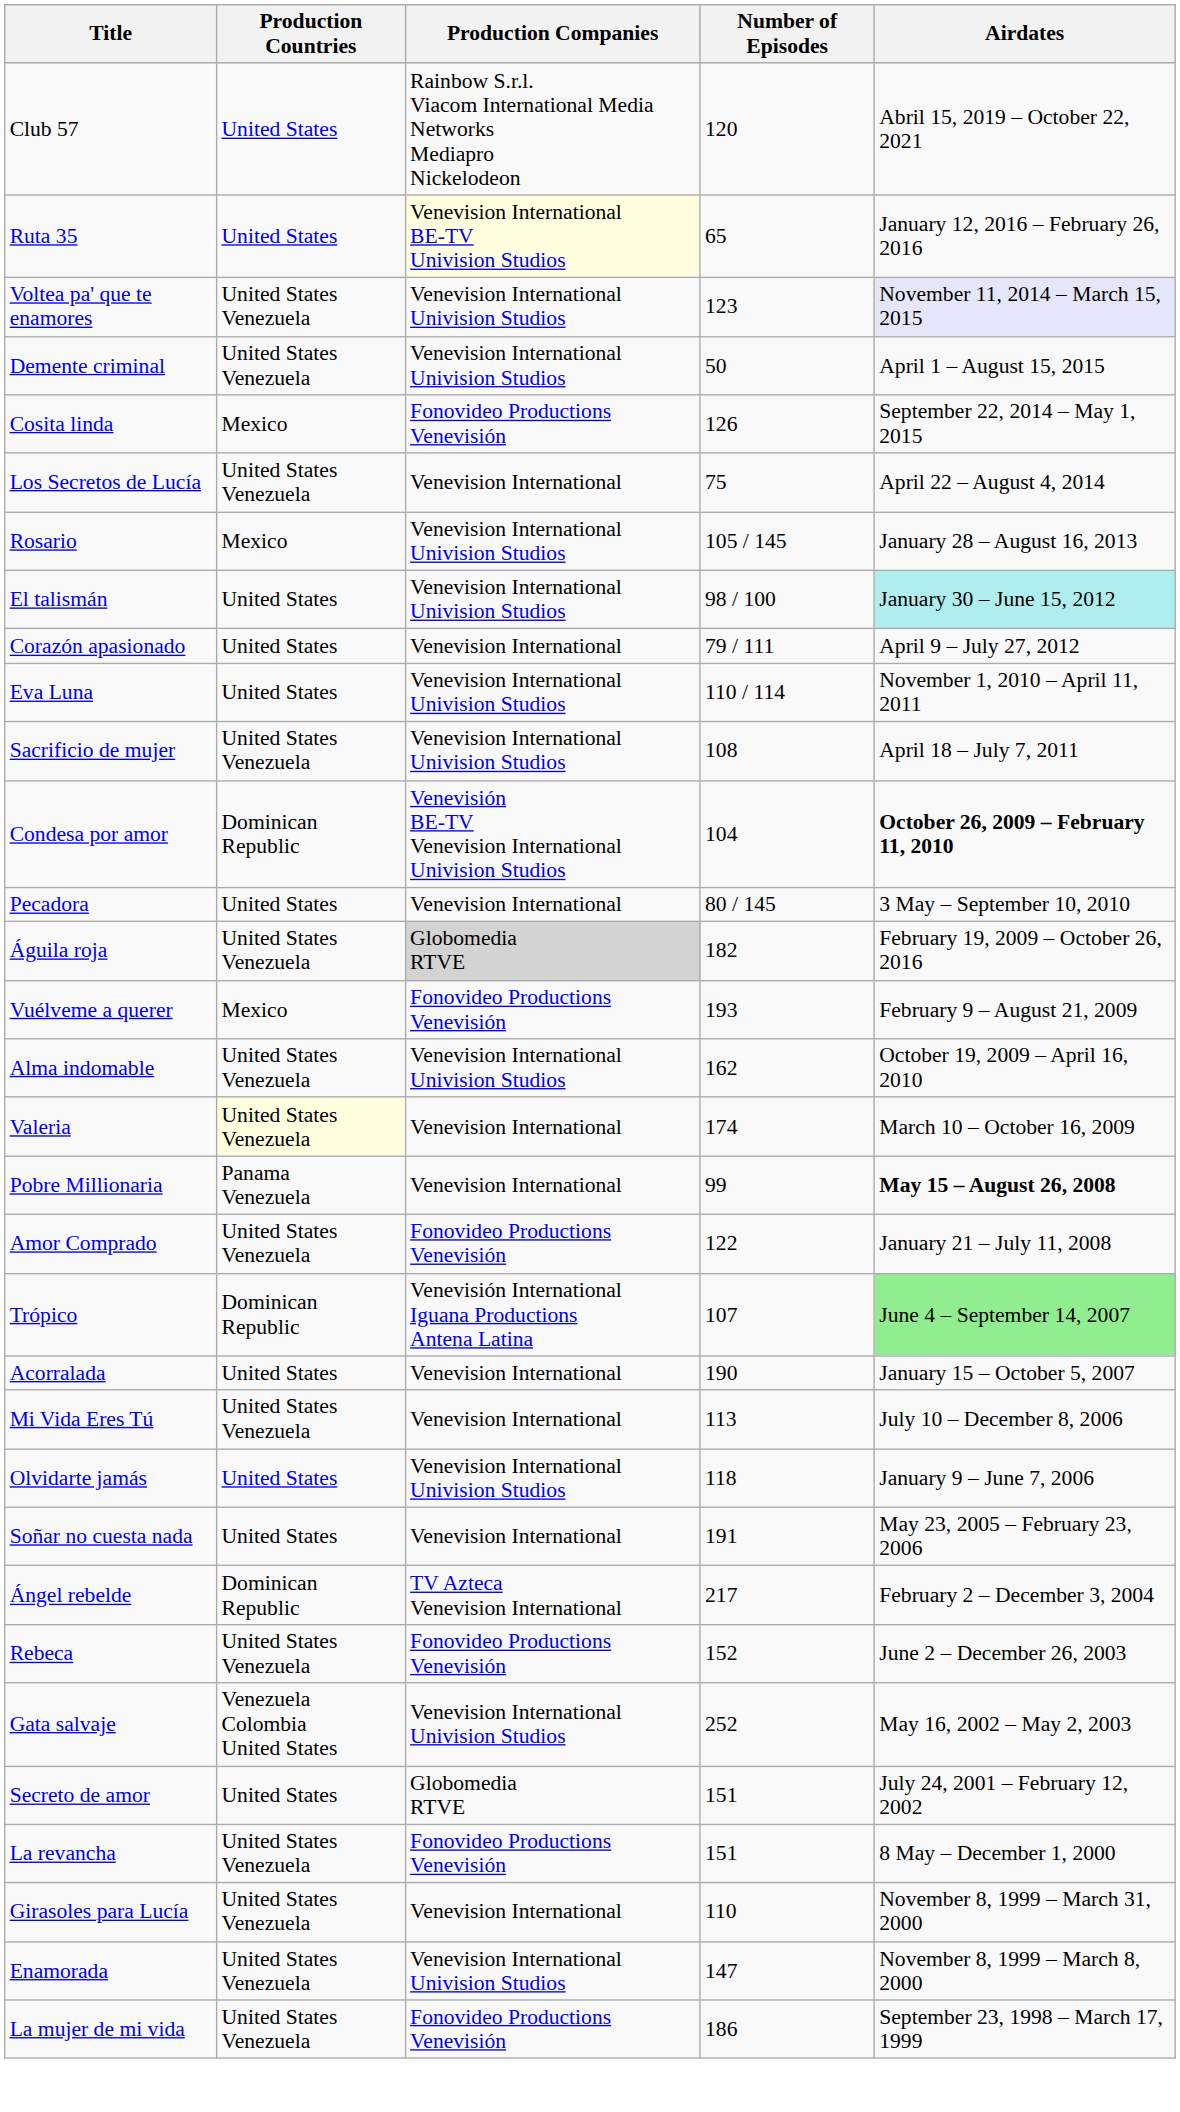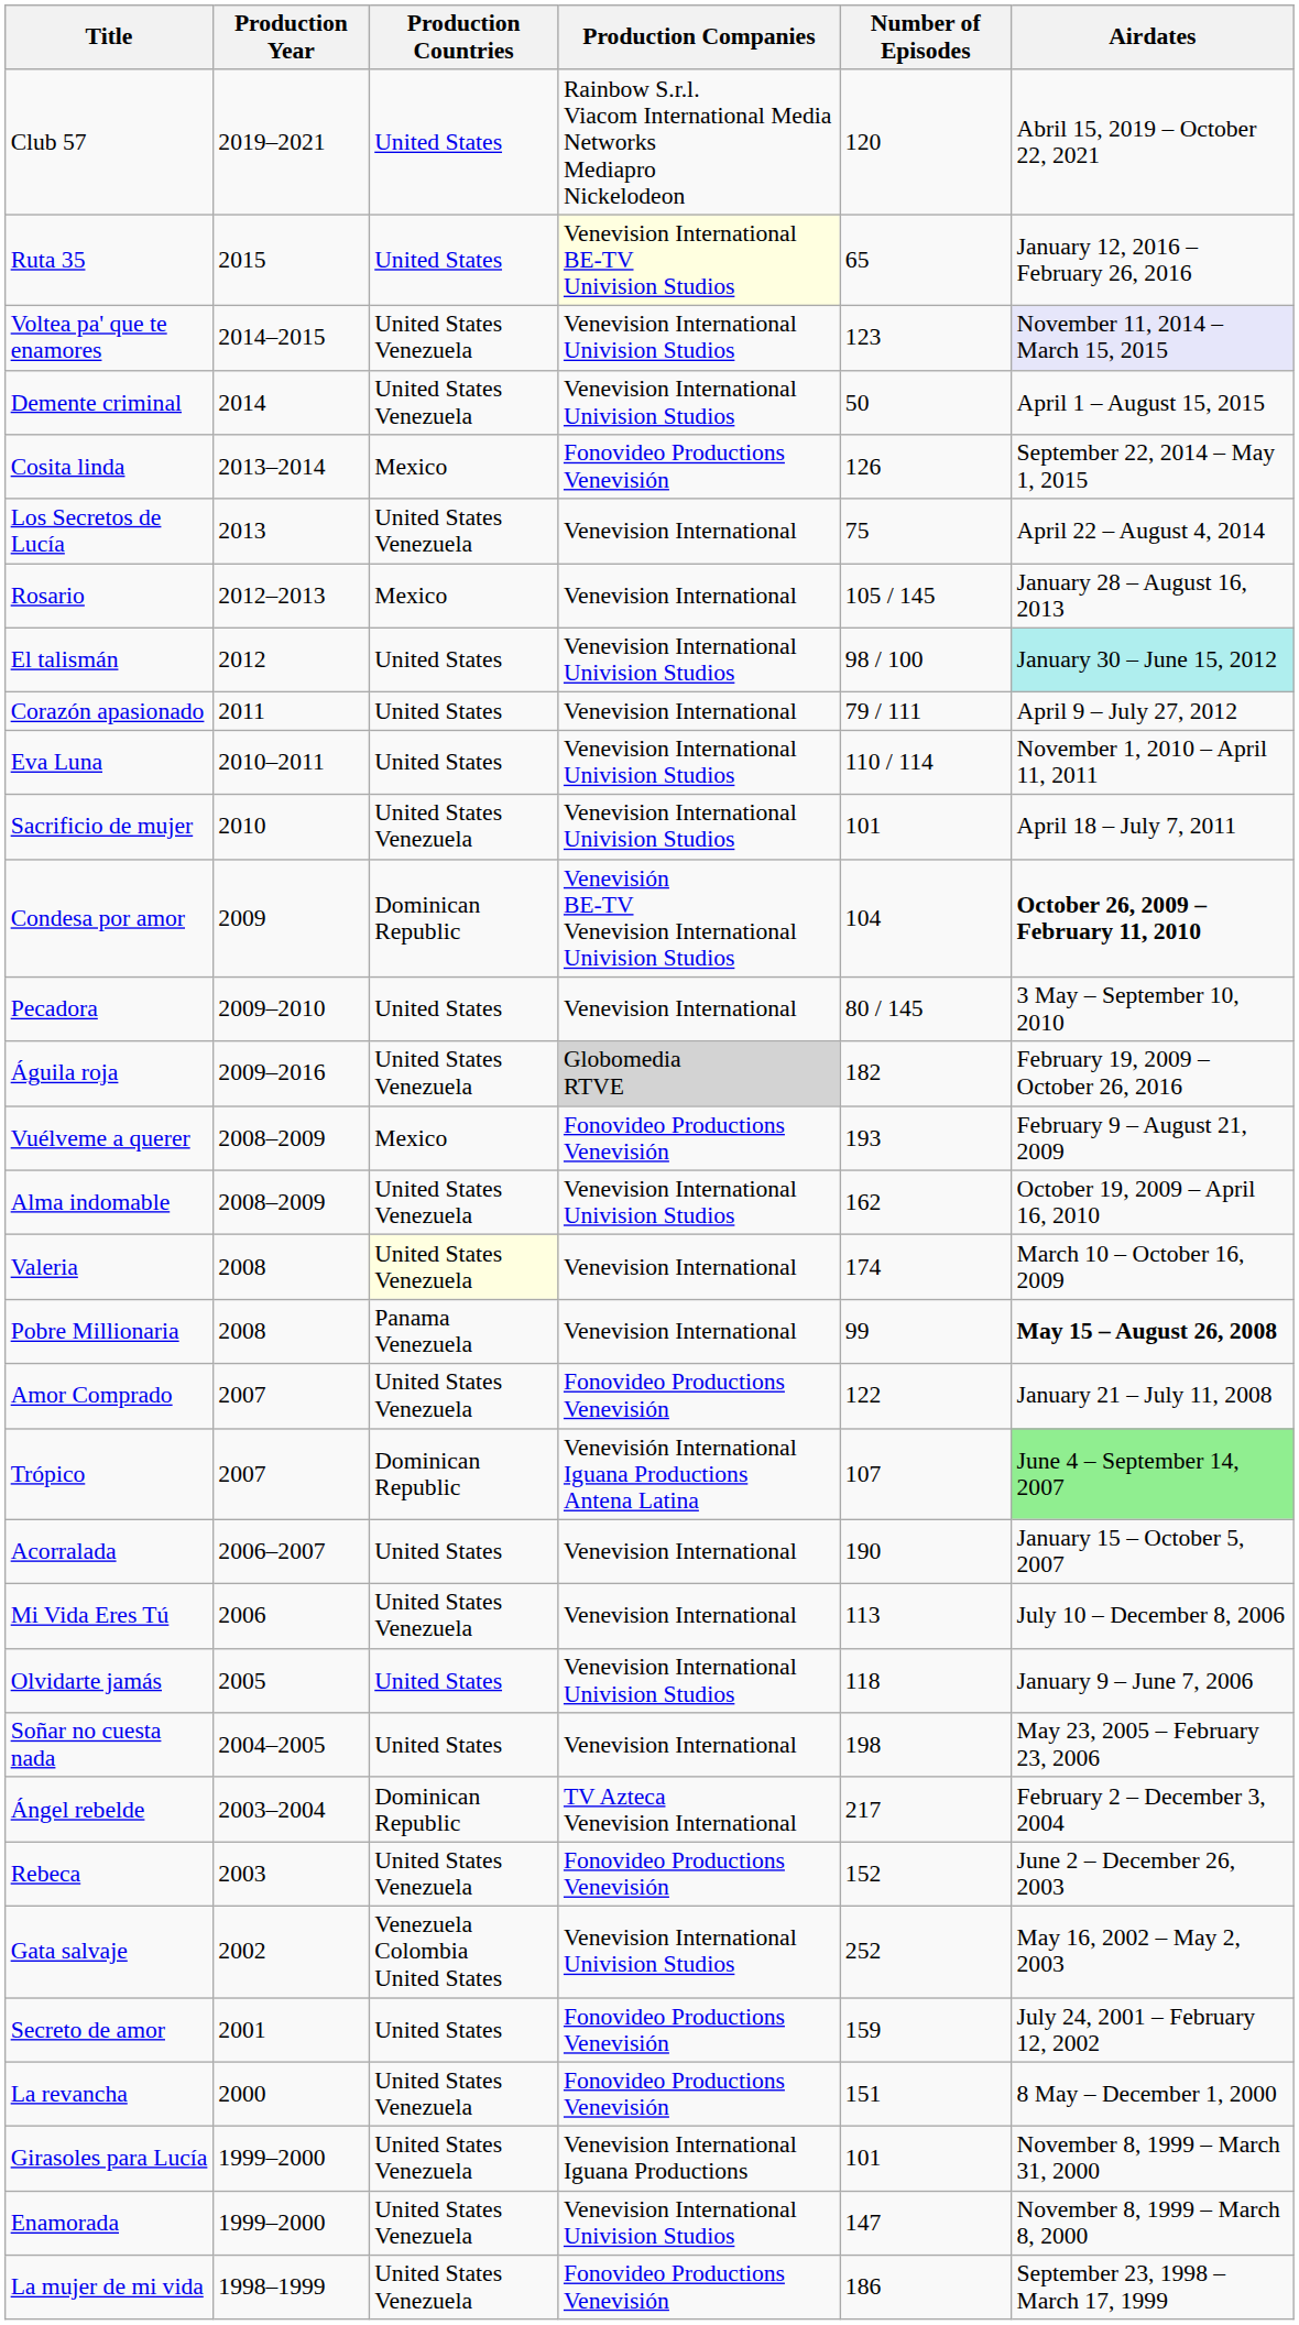+ column: Production Year | 2019–2021 | 2015 | 2014–2015 | 2014 | 2013–2014 | 2013 | 2012–2013 | 2012 | 2011 | 2010–2011 | 2010 | 2009 | 2009–2010 | 2009–2016 | 2008–2009 | 2008–2009 | 2008 | 2008 | 2007 | 2007 | 2006–2007 | 2006 | 2005 | 2004–2005 | 2003–2004 | 2003 | 2002 | 2001 | 2000 | 1999–2000 | 1999–2000 | 1998–1999
Rosario | Production Companies: Venevision International Univision Studios -> Venevision International
Sacrificio de mujer | Number of Episodes: 108 -> 101
Soñar no cuesta nada | Number of Episodes: 191 -> 198
Secreto de amor | Production Companies: Globomedia RTVE -> Fonovideo Productions Venevisión
Secreto de amor | Number of Episodes: 151 -> 159
Girasoles para Lucía | Production Companies: Venevision International -> Venevision International Iguana Productions
Girasoles para Lucía | Number of Episodes: 110 -> 101
